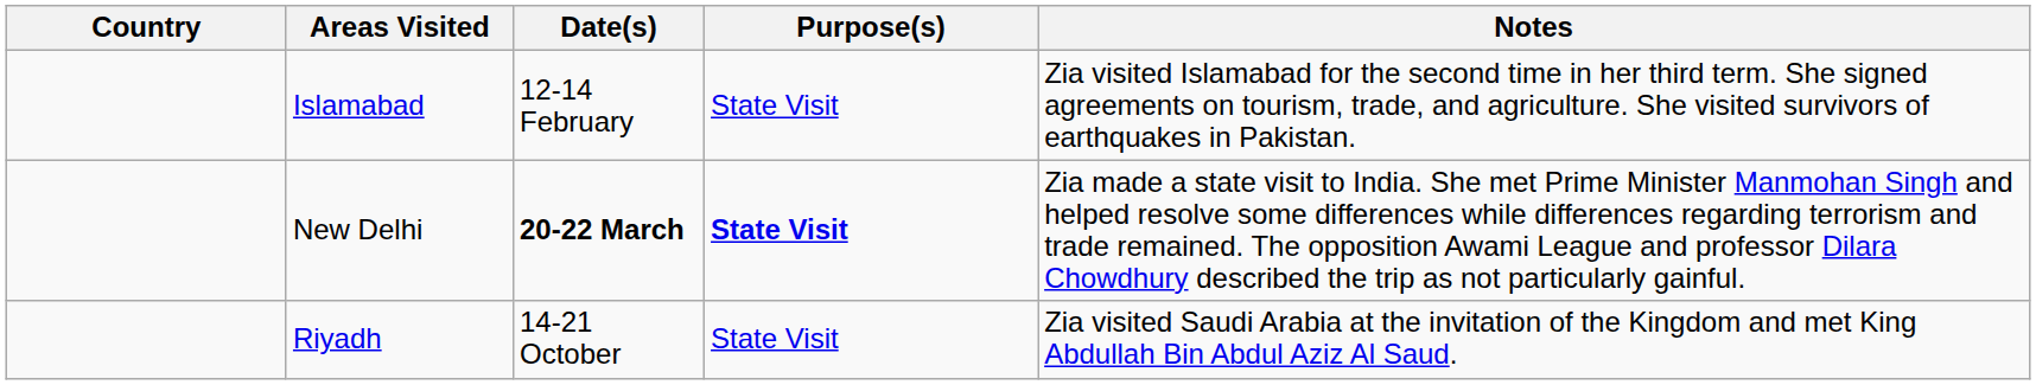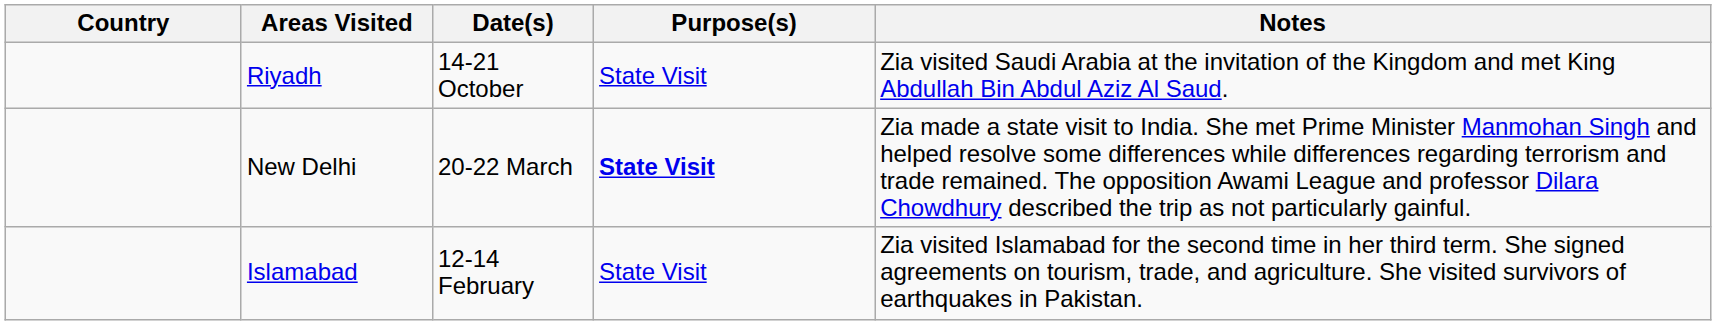rows swapped: Islamabad <-> Riyadh
New Delhi | Date(s): bold -> normal
